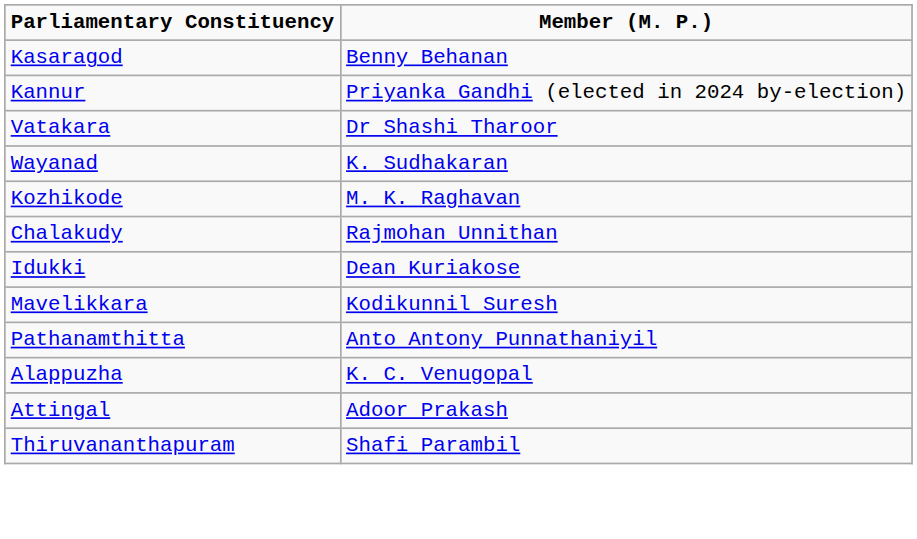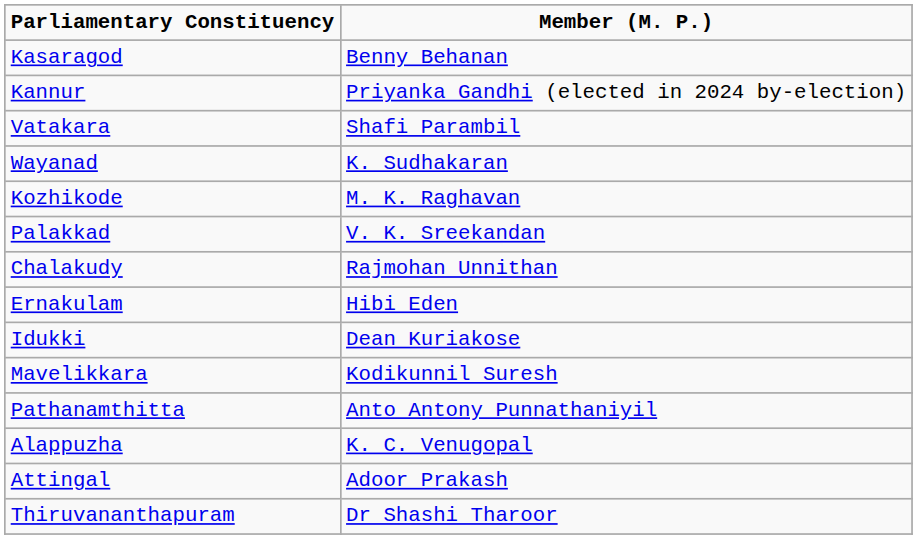Vatakara | Member (M. P.): Dr Shashi Tharoor -> Shafi Parambil
+ row: Palakkad | V. K. Sreekandan
+ row: Ernakulam | Hibi Eden
Thiruvananthapuram | Member (M. P.): Shafi Parambil -> Dr Shashi Tharoor
